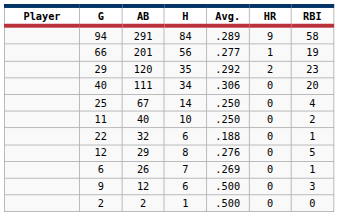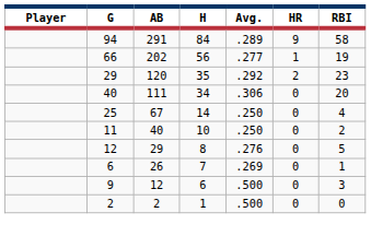66 | AB: 201 -> 202
- row: 22 | 32 | 6 | .188 | 0 | 1
